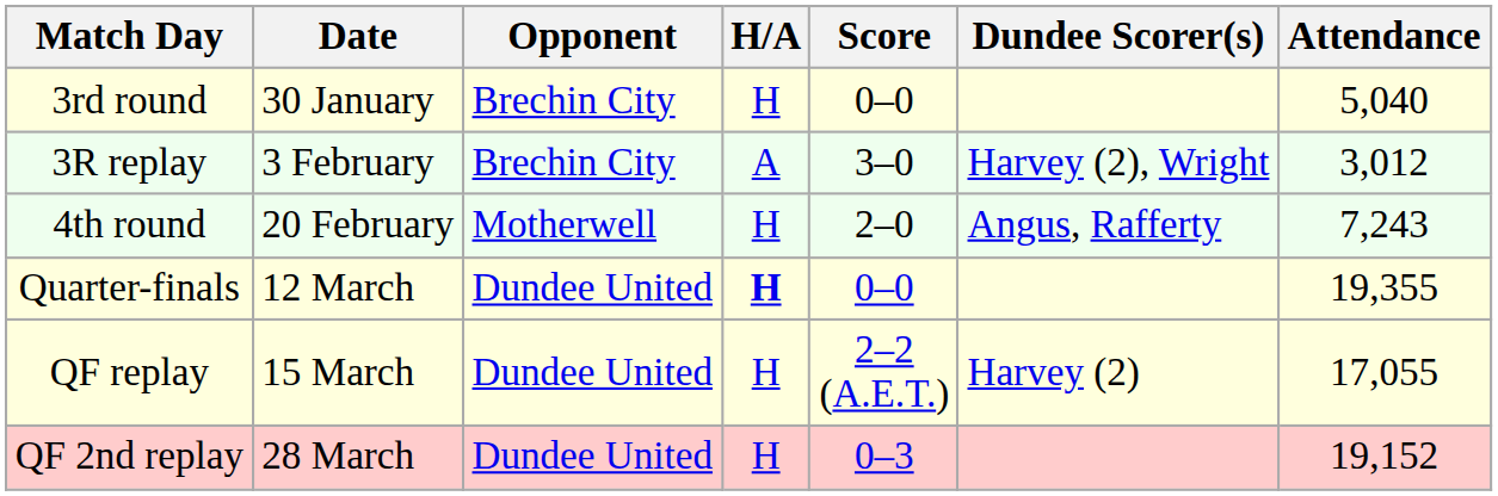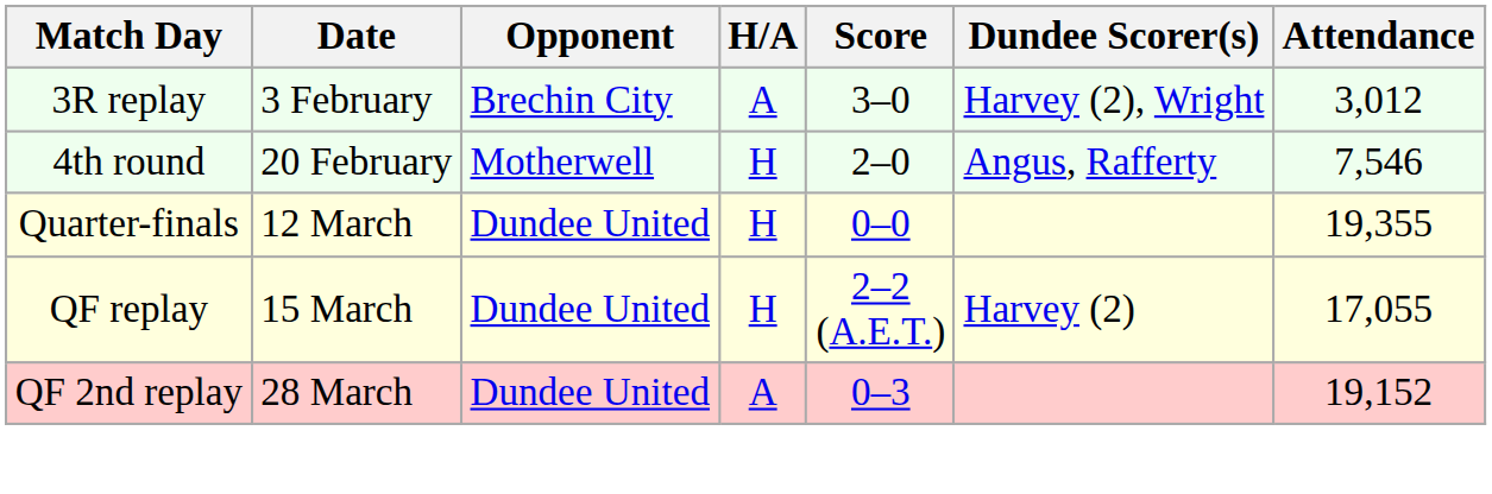- row: 3rd round | 30 January | Brechin City | H | 0–0 | 5,040
4th round | Attendance: 7,243 -> 7,546
Quarter-finals | H/A: bold -> normal
QF 2nd replay | H/A: H -> A
